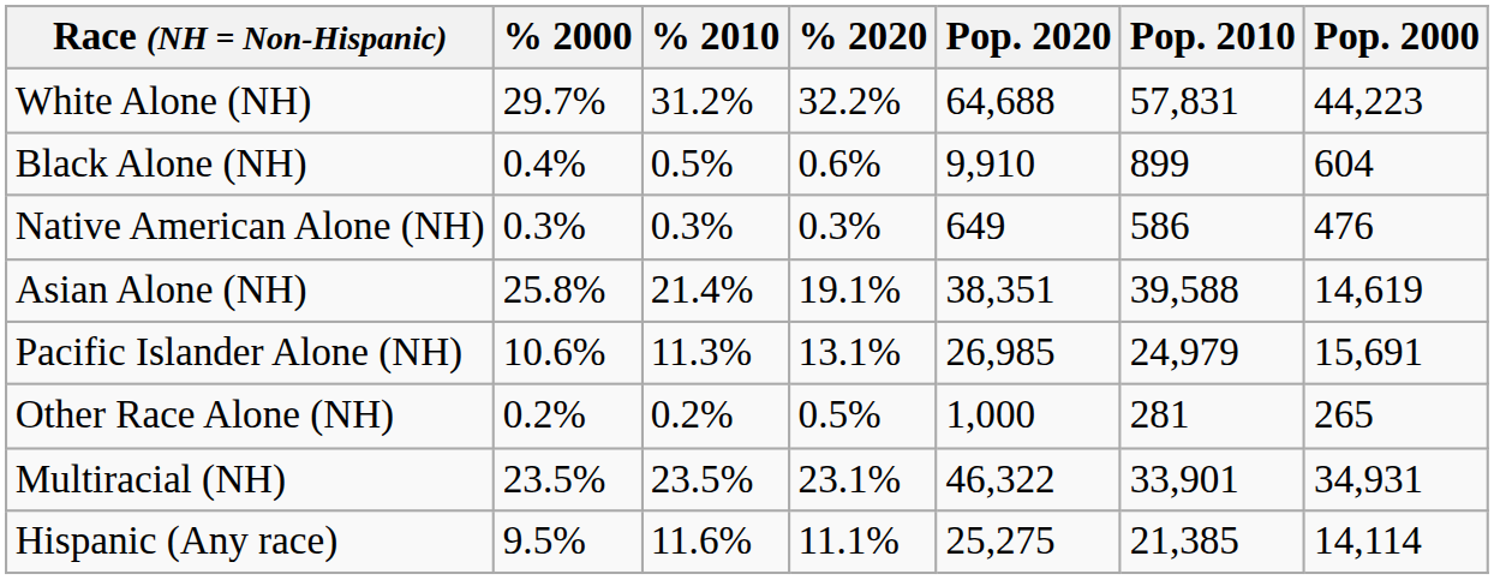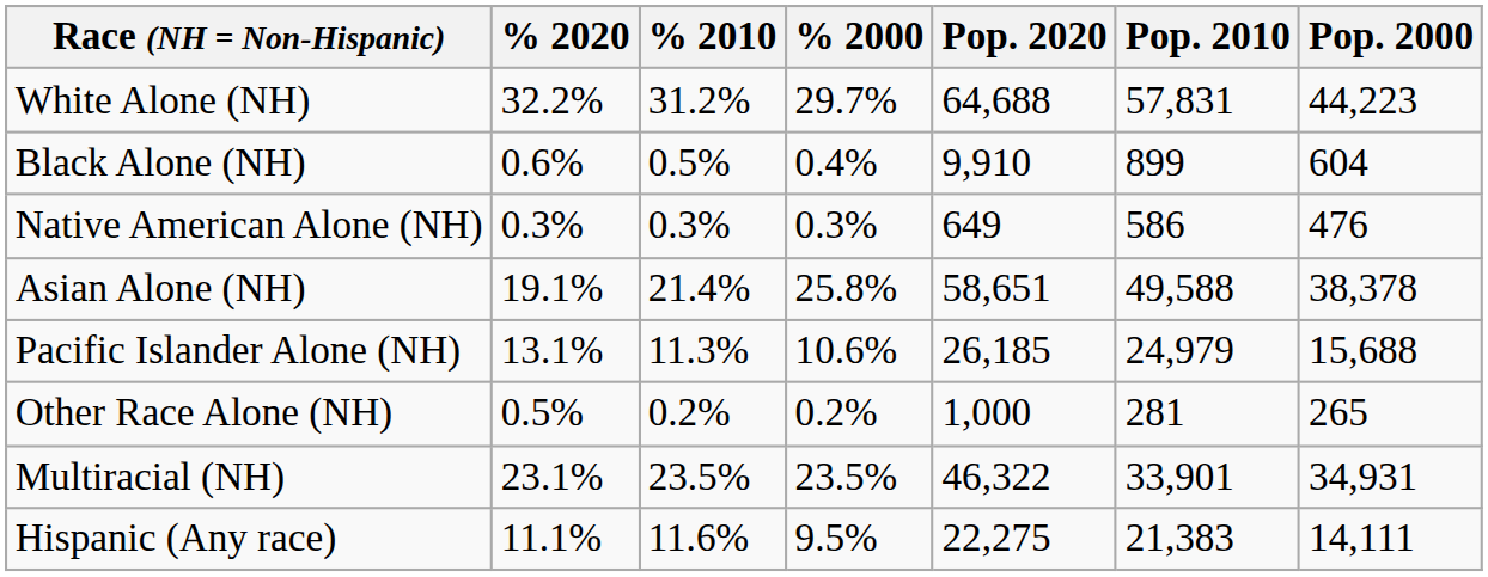columns swapped: % 2020 <-> % 2000
Asian Alone (NH) | Pop. 2020: 38,351 -> 58,651
Asian Alone (NH) | Pop. 2010: 39,588 -> 49,588
Asian Alone (NH) | Pop. 2000: 14,619 -> 38,378
Pacific Islander Alone (NH) | Pop. 2020: 26,985 -> 26,185
Pacific Islander Alone (NH) | Pop. 2000: 15,691 -> 15,688
Hispanic (Any race) | Pop. 2020: 25,275 -> 22,275
Hispanic (Any race) | Pop. 2010: 21,385 -> 21,383
Hispanic (Any race) | Pop. 2000: 14,114 -> 14,111
